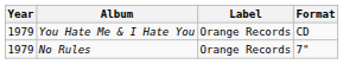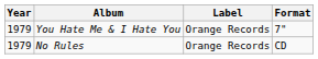You Hate Me & I Hate You | Format: CD -> 7"
No Rules | Format: 7" -> CD
